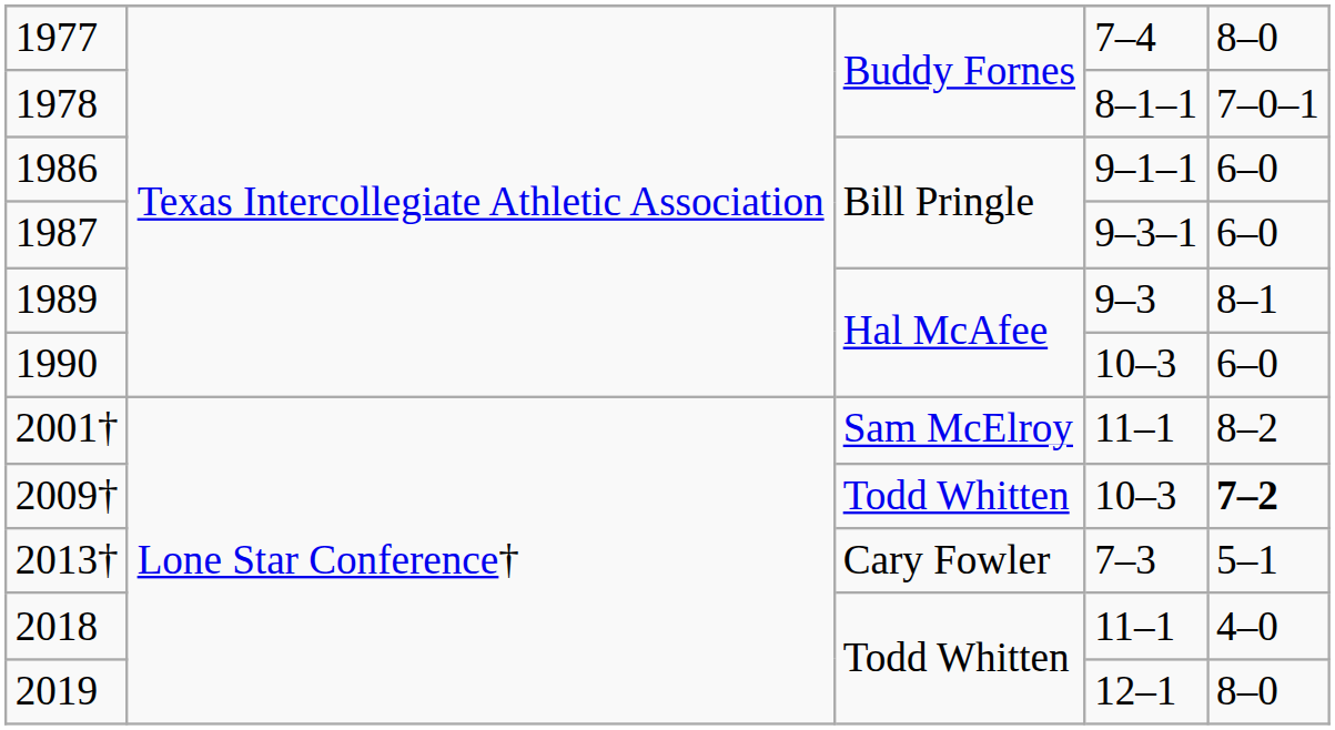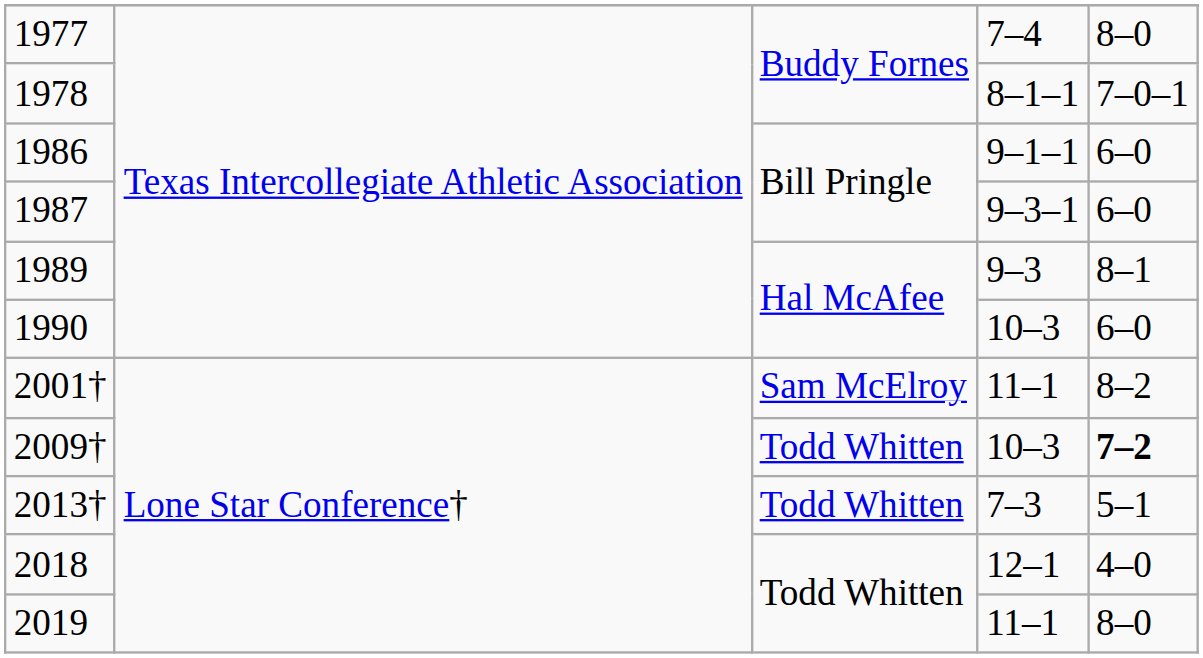2013† | column 3: Cary Fowler -> Todd Whitten
2018 | column 4: 11–1 -> 12–1
2019 | column 4: 12–1 -> 11–1
